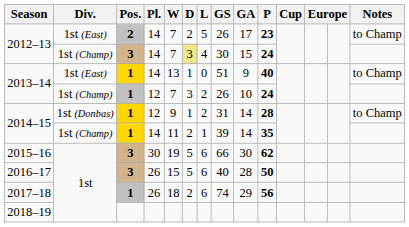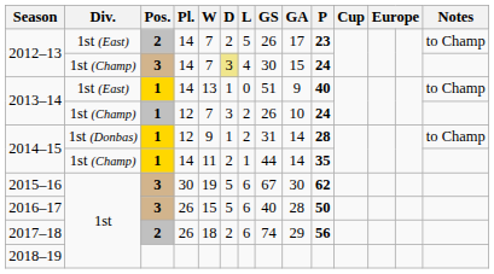2014–15 / 1st (Champ) | GS: 39 -> 44
2015–16 | GS: 66 -> 67
2017–18 | Pos.: 1 -> 2
